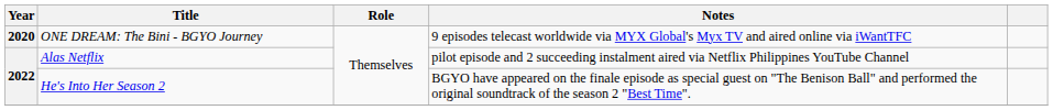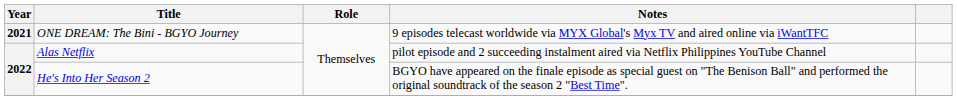ONE DREAM: The Bini - BGYO Journey | Year: 2020 -> 2021
